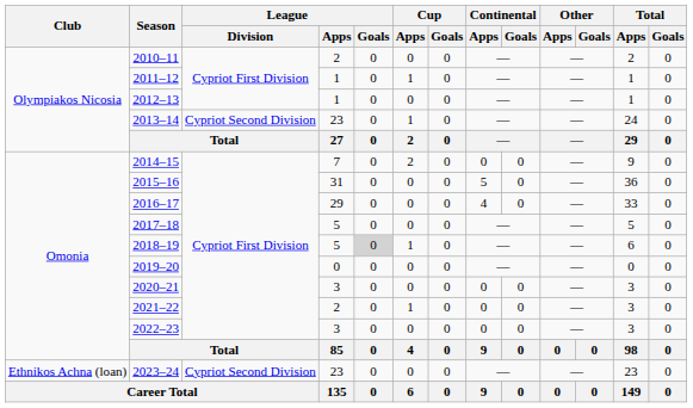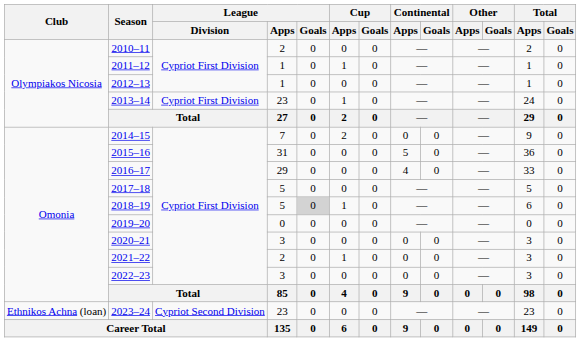2013–14 | League / Division: Cypriot Second Division -> Cypriot First Division
